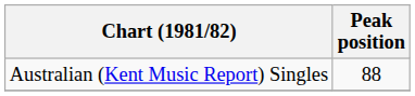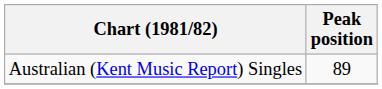Australian (Kent Music Report) Singles | Peak position: 88 -> 89
